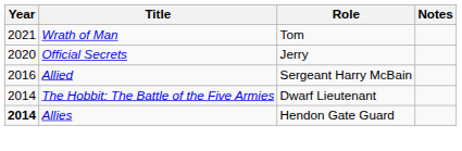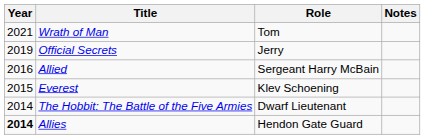Official Secrets | Year: 2020 -> 2019
+ row: 2015 | Everest | Klev Schoening
